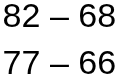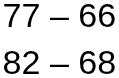rows swapped: 82 – 68 <-> 77 – 66
